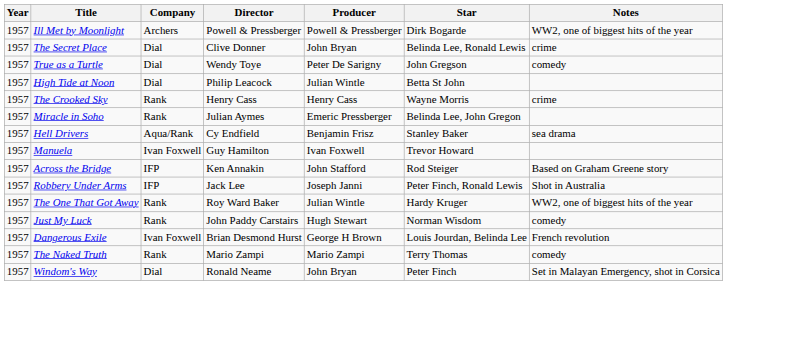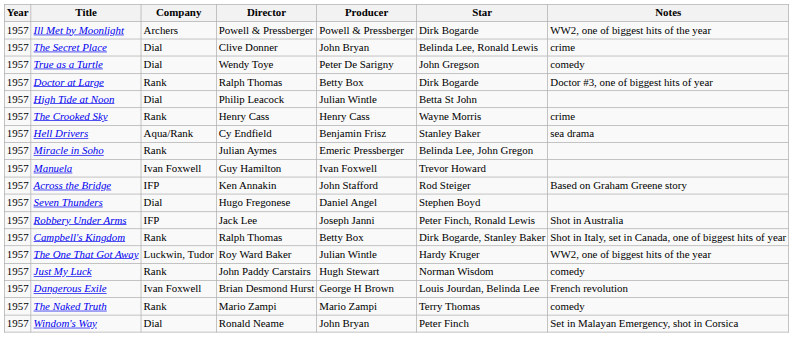+ row: 1957 | Doctor at Large | Rank | Ralph Thomas | Betty Box | Dirk Bogarde | Doctor #3, one of biggest hits of year
rows swapped: Miracle in Soho <-> Hell Drivers
+ row: 1957 | Seven Thunders | Dial | Hugo Fregonese | Daniel Angel | Stephen Boyd
+ row: 1957 | Campbell's Kingdom | Rank | Ralph Thomas | Betty Box | Dirk Bogarde, Stanley Baker | Shot in Italy, set in Canada, one of biggest hits of year
The One That Got Away | Company: Rank -> Luckwin, Tudor
